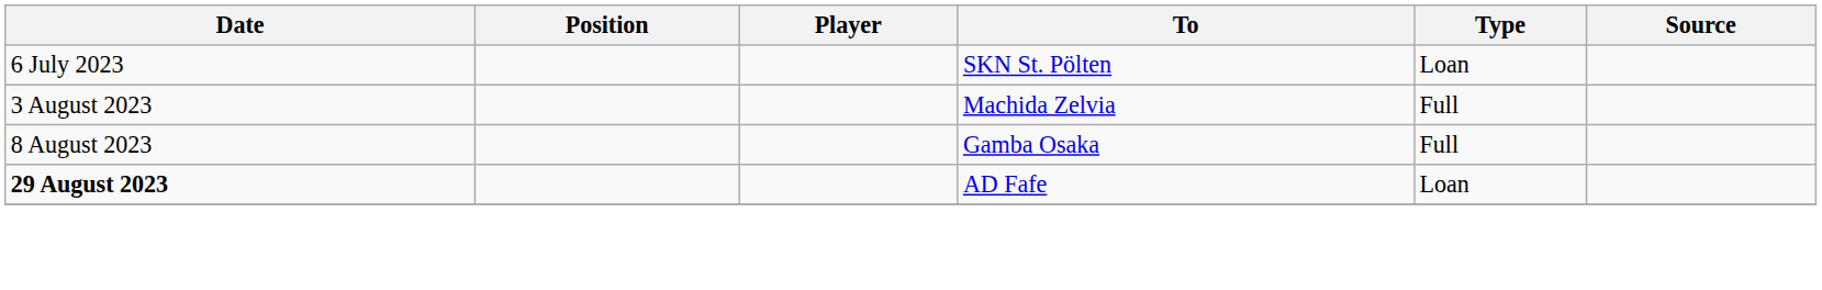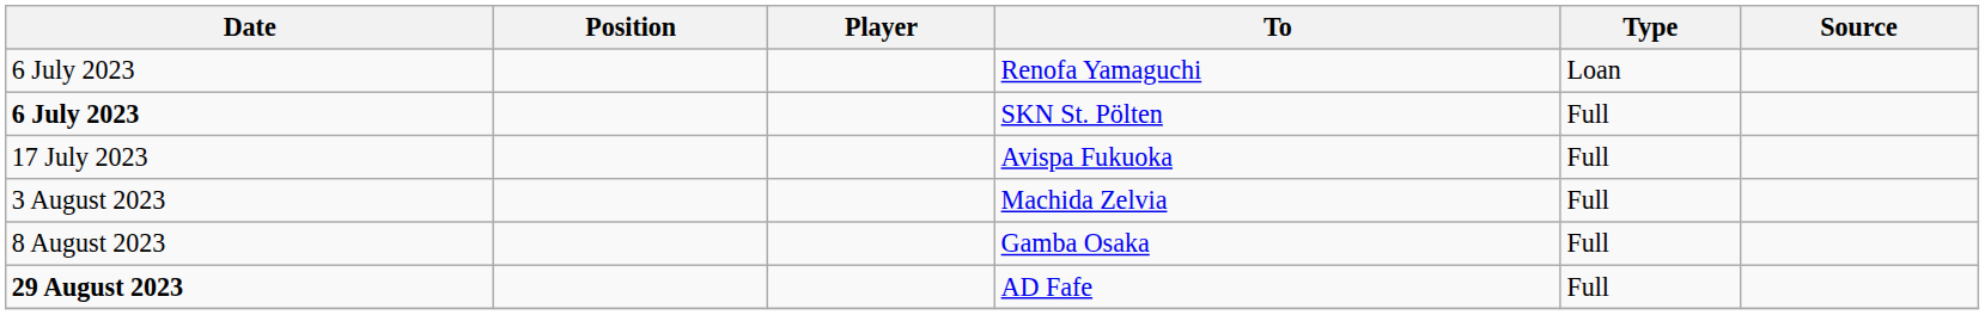+ row: 6 July 2023 | Renofa Yamaguchi | Loan
SKN St. Pölten | Date: normal -> bold
SKN St. Pölten | Type: Loan -> Full
+ row: 17 July 2023 | Avispa Fukuoka | Full
AD Fafe | Type: Loan -> Full
